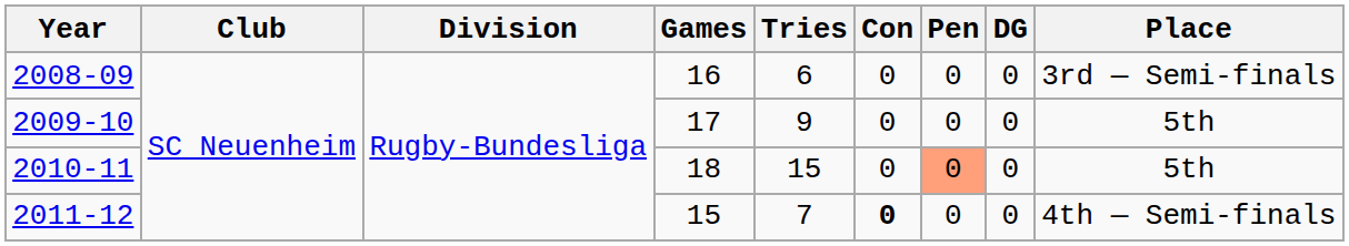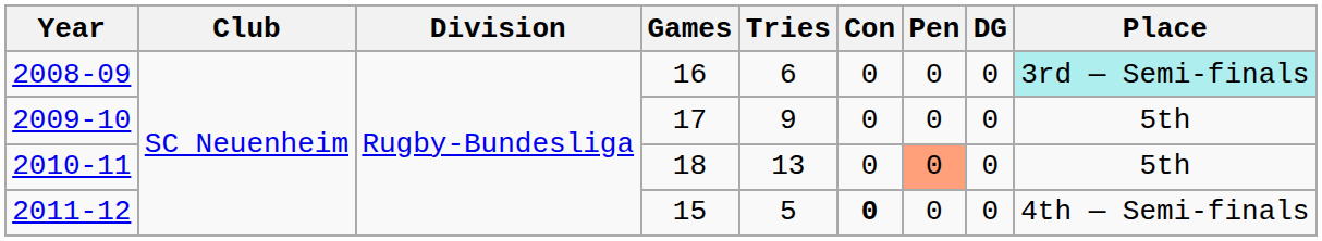2008-09 | Place: no background -> paleturquoise background
2010-11 | Tries: 15 -> 13
2011-12 | Tries: 7 -> 5
